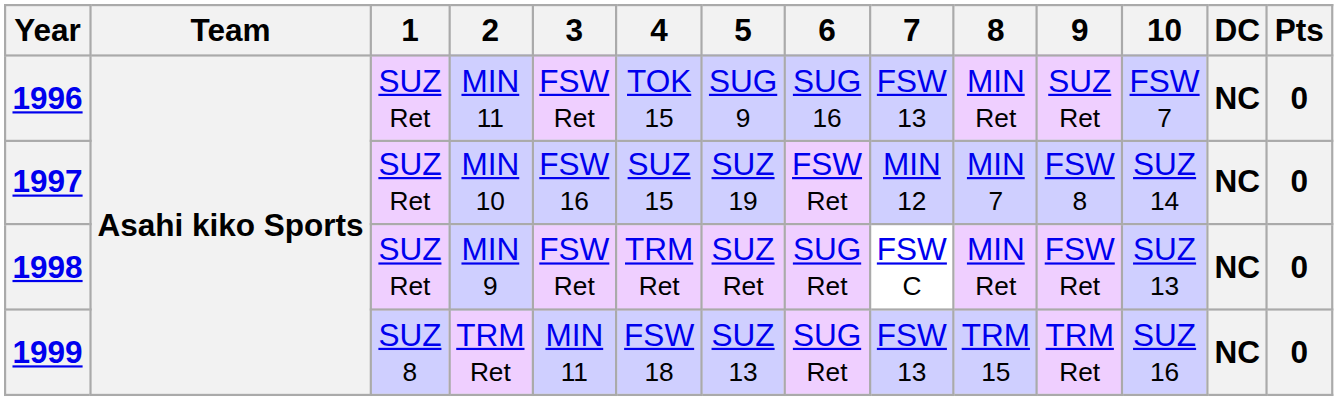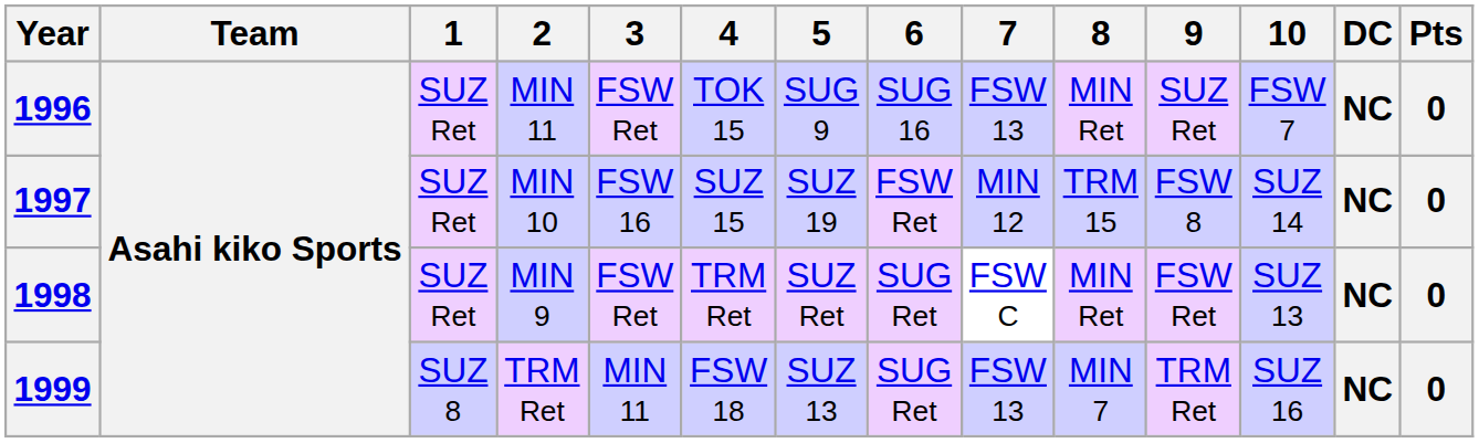1997 | 8: MIN 7 -> TRM 15
1999 | 8: TRM 15 -> MIN 7
